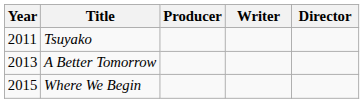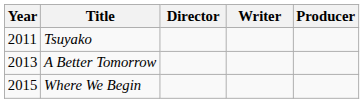columns swapped: Director <-> Producer
